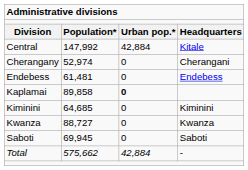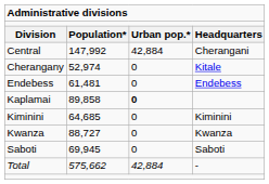Central | column 4: Kitale -> Cherangani
Cherangany | column 4: Cherangani -> Kitale
